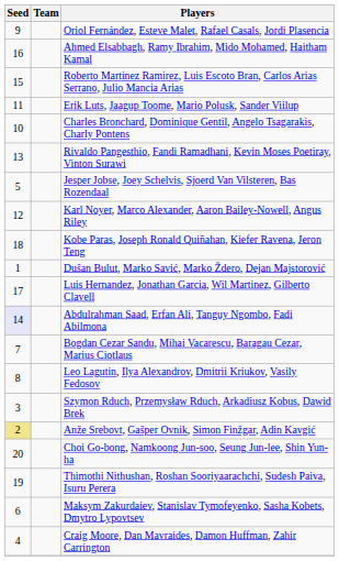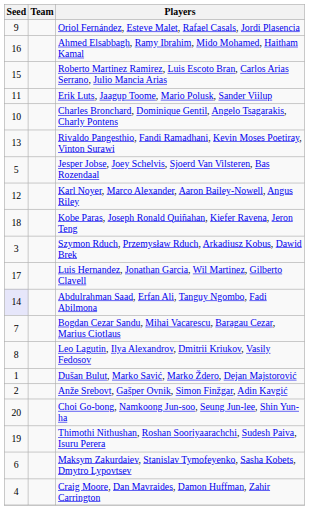rows swapped: Szymon Rduch, Przemysław Rduch, Arkadiusz Kobus, Dawid Brek <-> Dušan Bulut, Marko Savić, Marko Ždero, Dejan Majstorović
Anže Srebovt, Gašper Ovnik, Simon Finžgar, Adin Kavgić | Seed: khaki background -> no background
